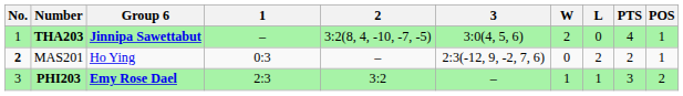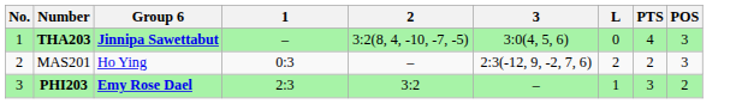- column: W | 2 | 0 | 1
THA203 | POS: 1 -> 3
MAS201 | No.: bold -> normal
MAS201 | POS: 1 -> 3
